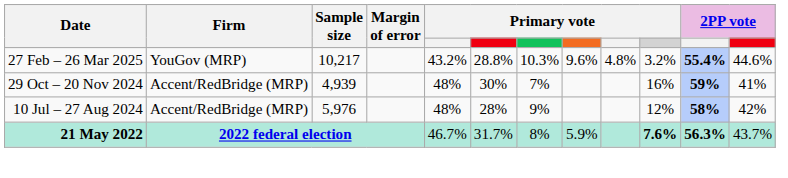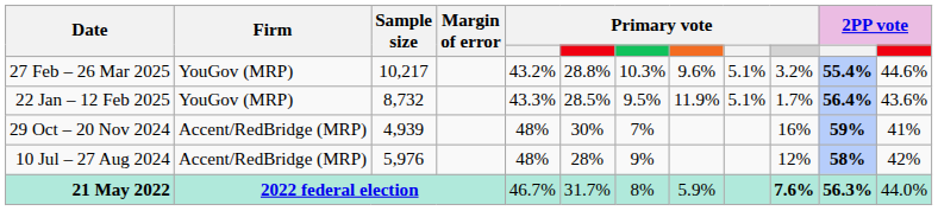27 Feb – 26 Mar 2025 | column 9: 4.8% -> 5.1%
+ row: 22 Jan – 12 Feb 2025 | YouGov (MRP) | 8,732 | 43.3% | 28.5% | 9.5% | 11.9% | 5.1% | 1.7% | 56.4% | 43.6%
21 May 2022 | column 12: 43.7% -> 44.0%
